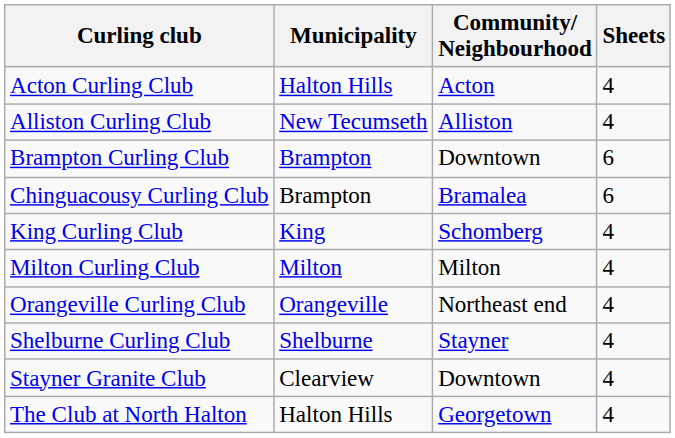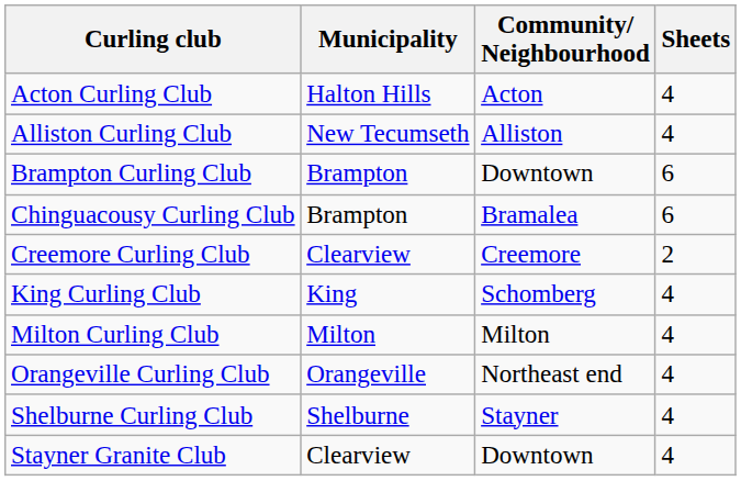+ row: Creemore Curling Club | Clearview | Creemore | 2
- row: The Club at North Halton | Halton Hills | Georgetown | 4
